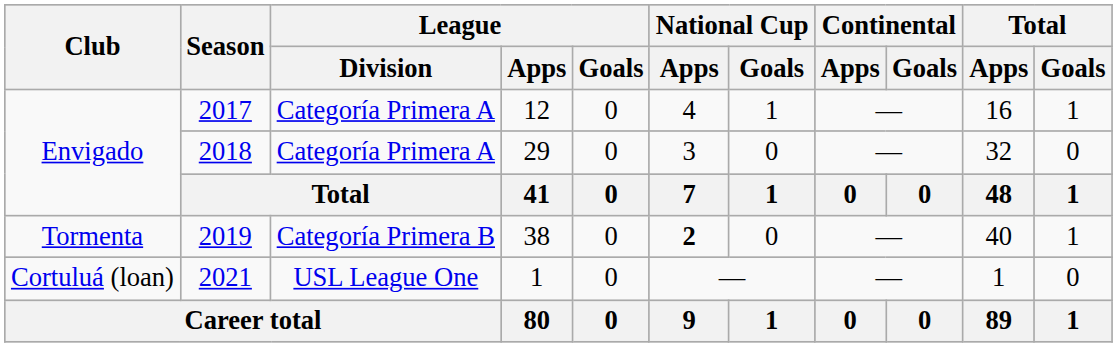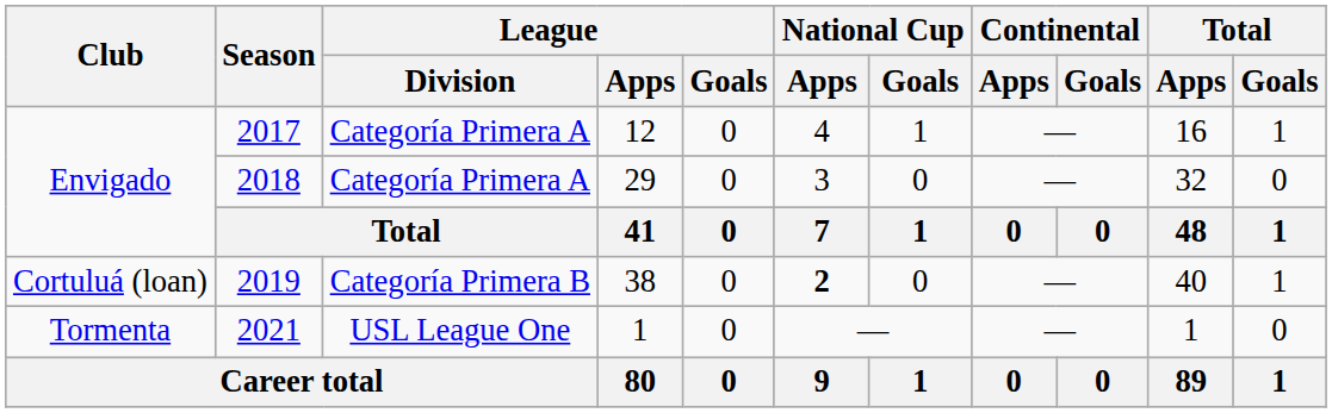2019 | Club: Tormenta -> Cortuluá (loan)
2021 | Club: Cortuluá (loan) -> Tormenta
